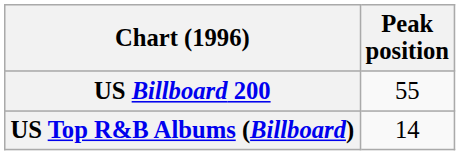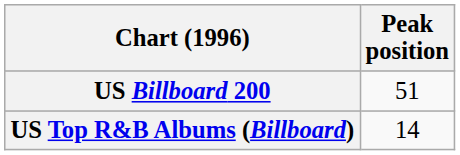US Billboard 200 | Peak position: 55 -> 51
